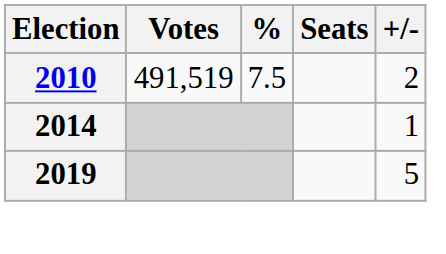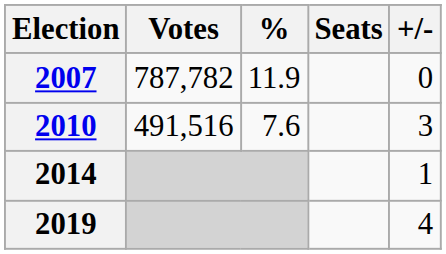+ row: 2007 | 787,782 | 11.9 | 0
2010 | Votes: 491,519 -> 491,516
2010 | %: 7.5 -> 7.6
2010 | +/-: 2 -> 3
2019 | +/-: 5 -> 4
